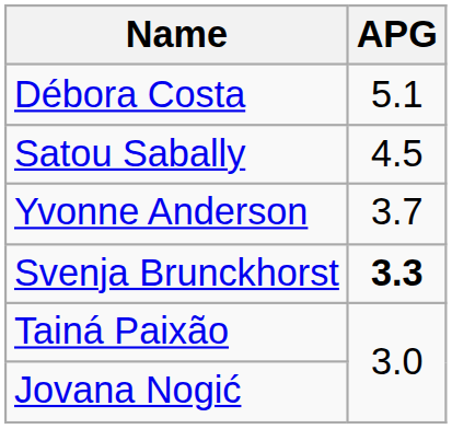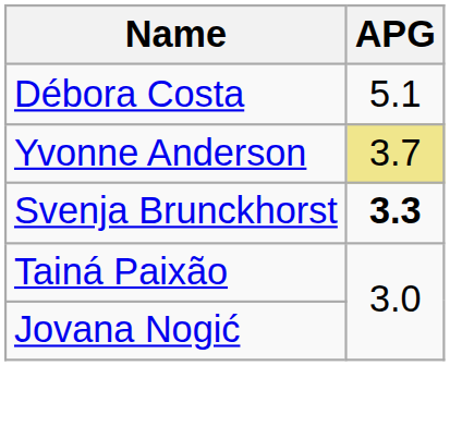- row: Satou Sabally | 4.5
Yvonne Anderson | APG: no background -> khaki background
